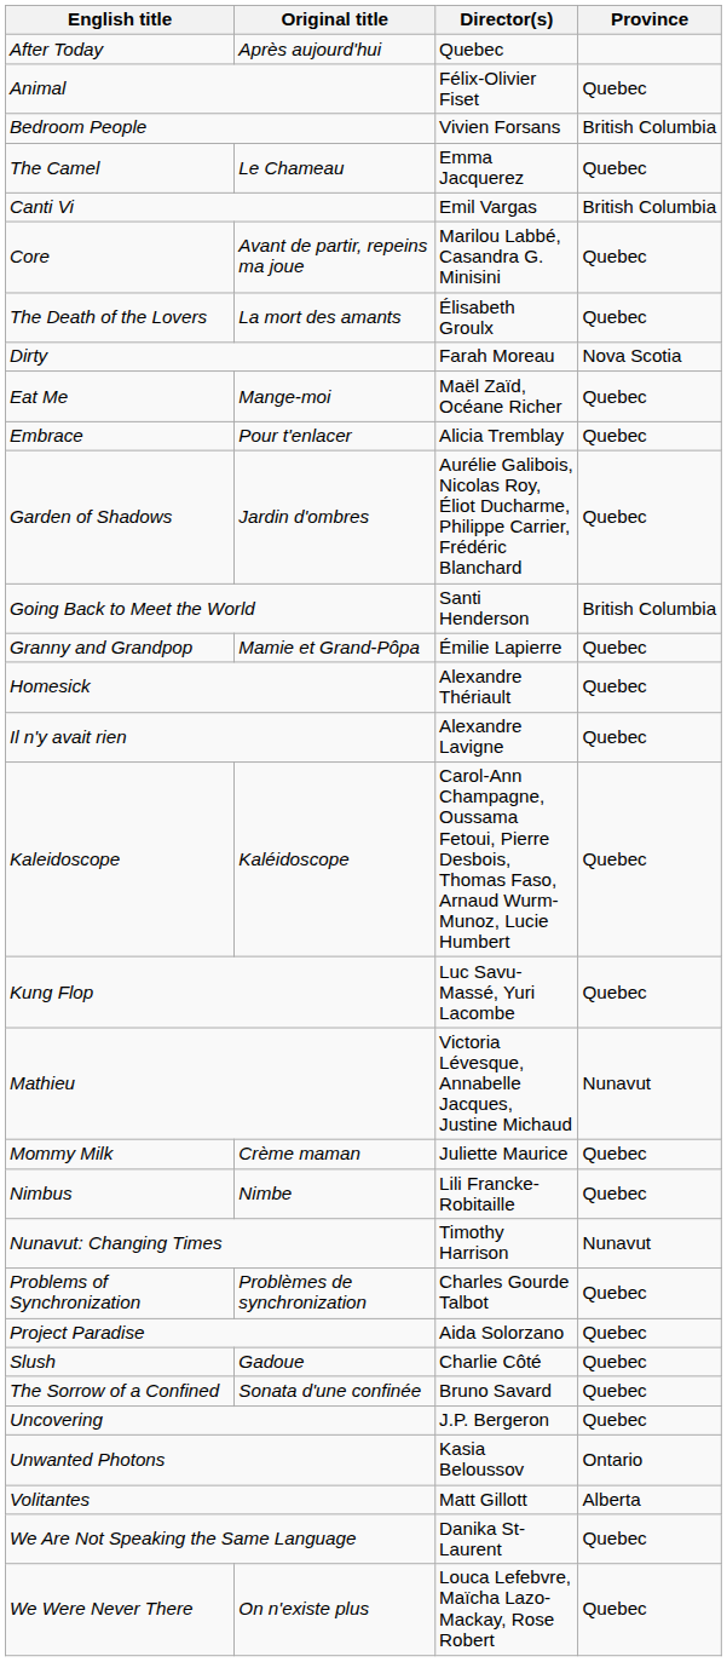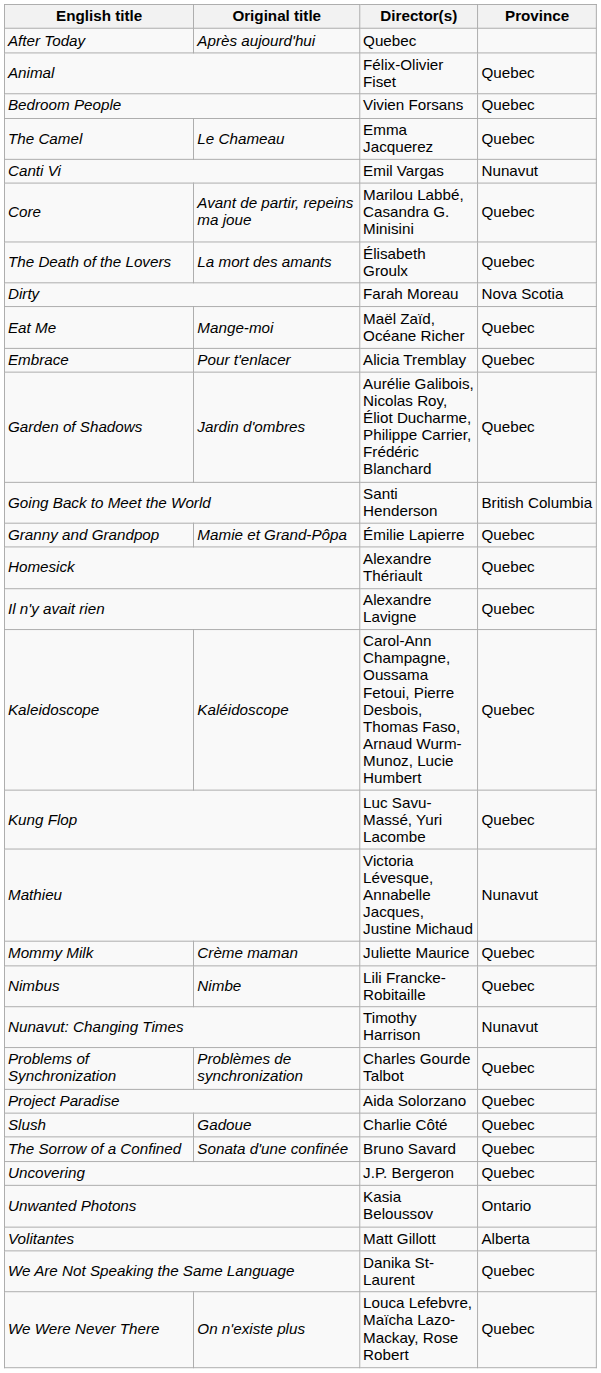Bedroom People | Province: British Columbia -> Quebec
Canti Vi | Province: British Columbia -> Nunavut
